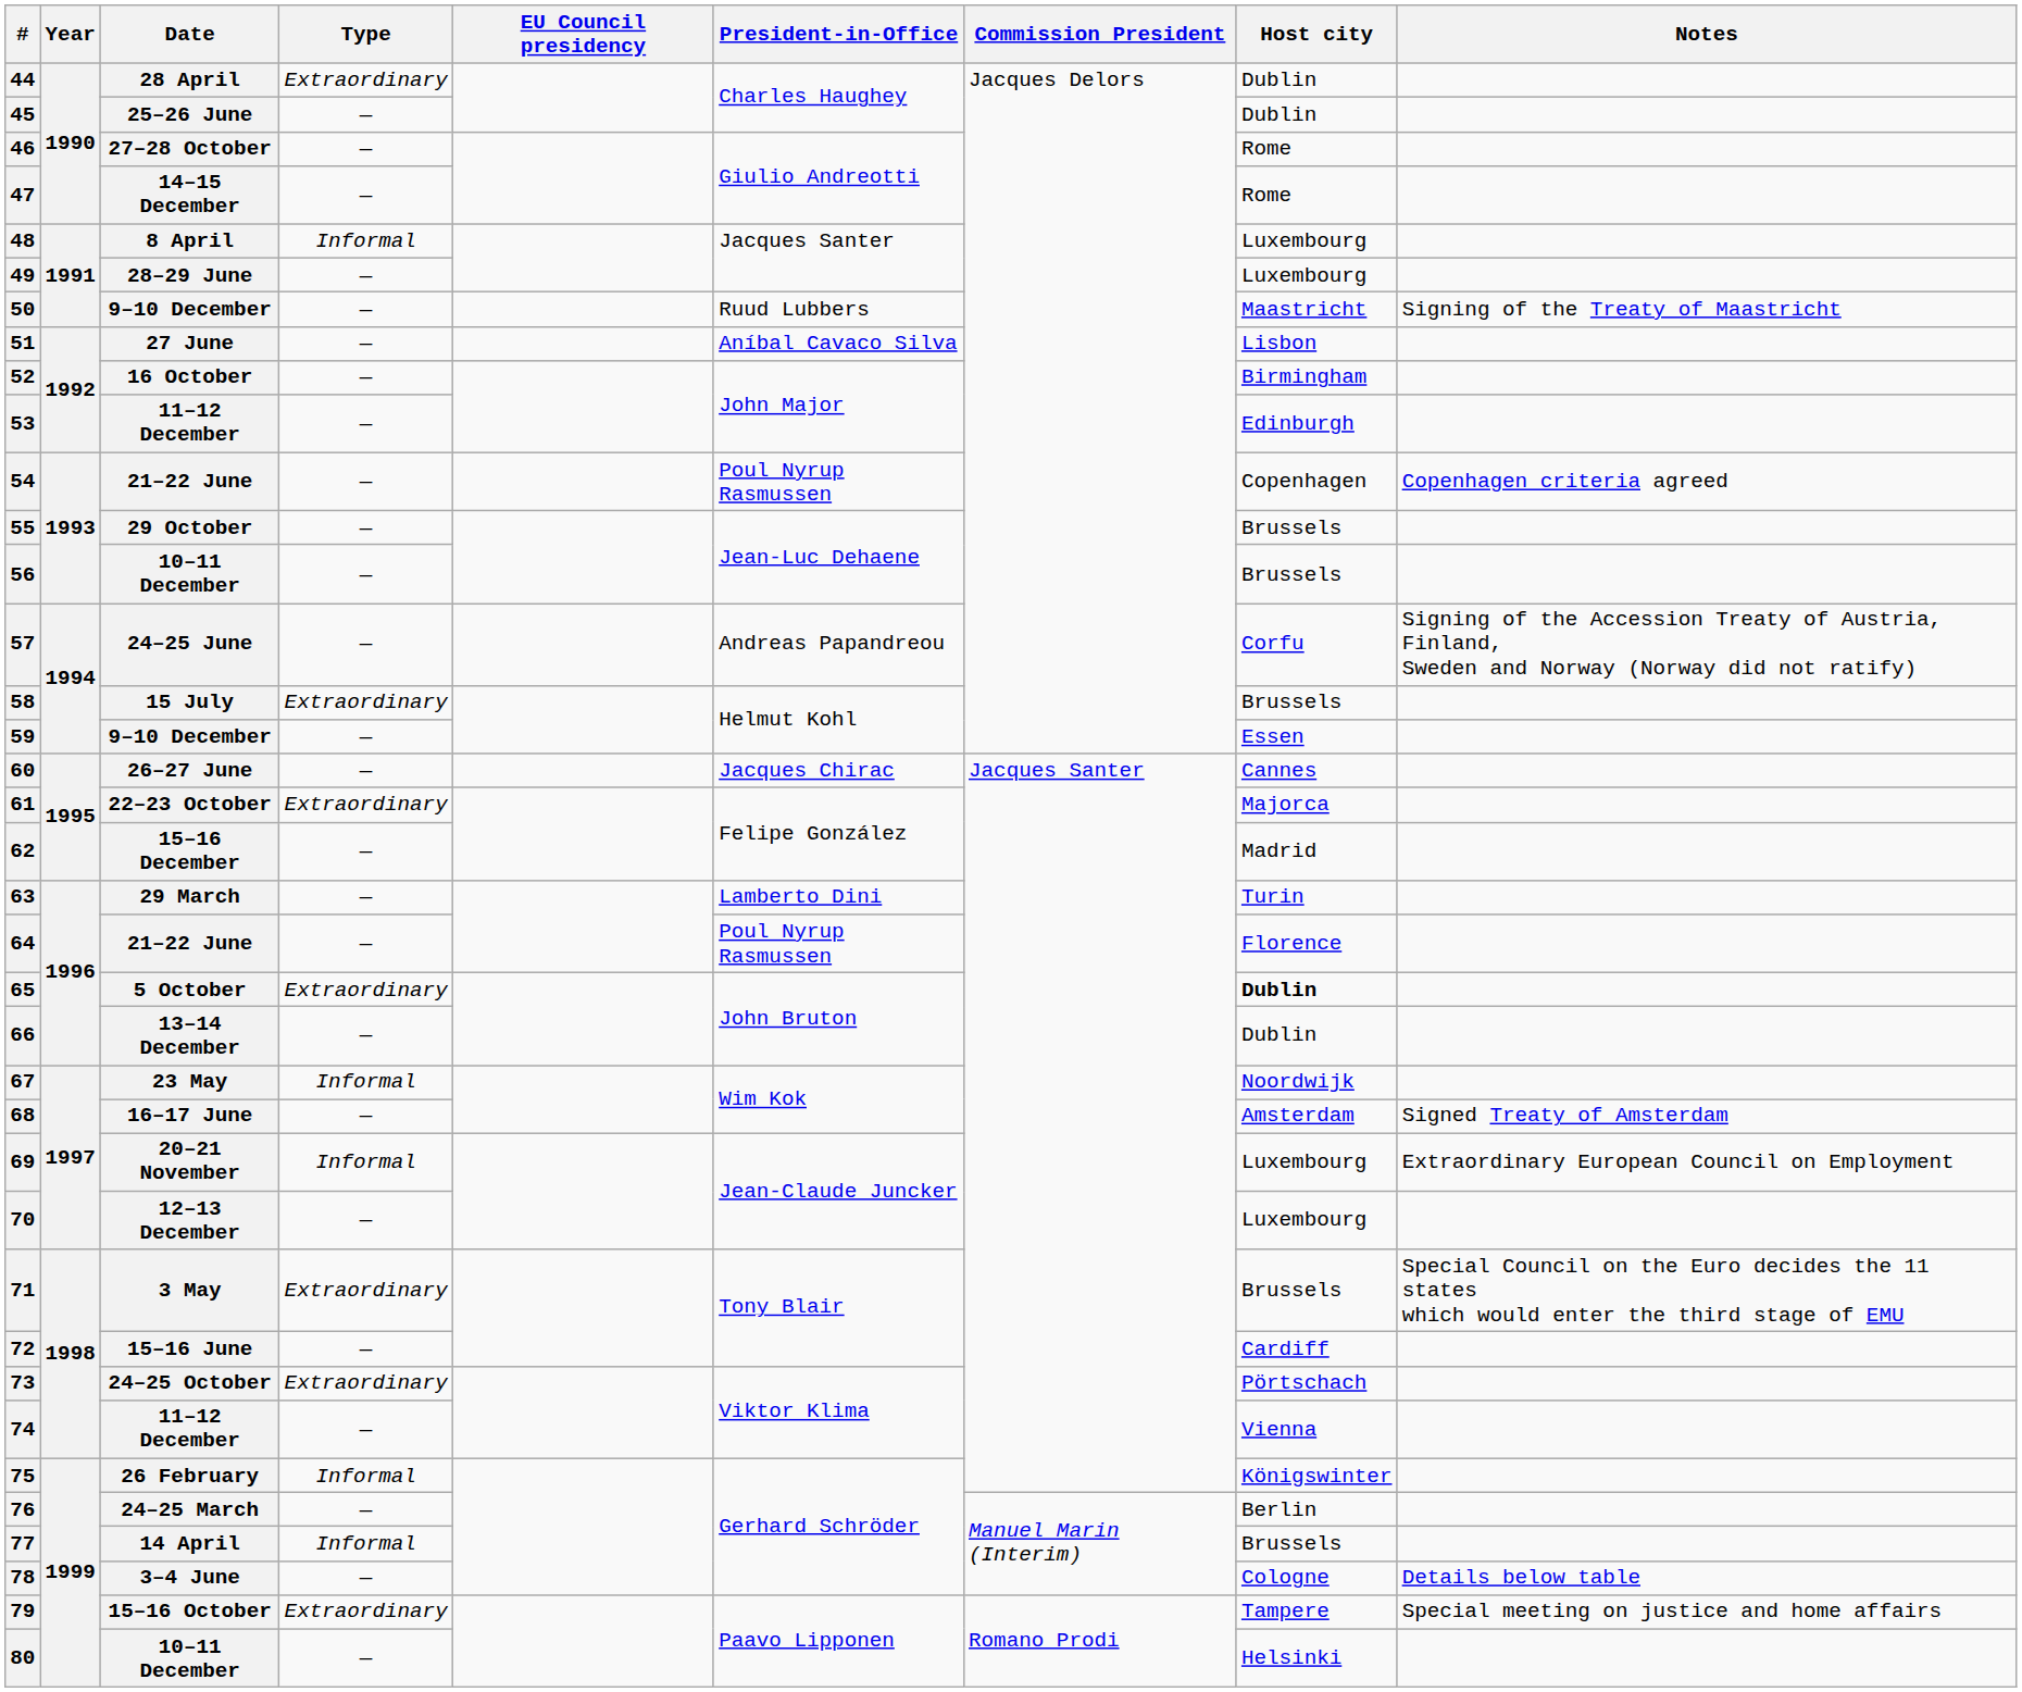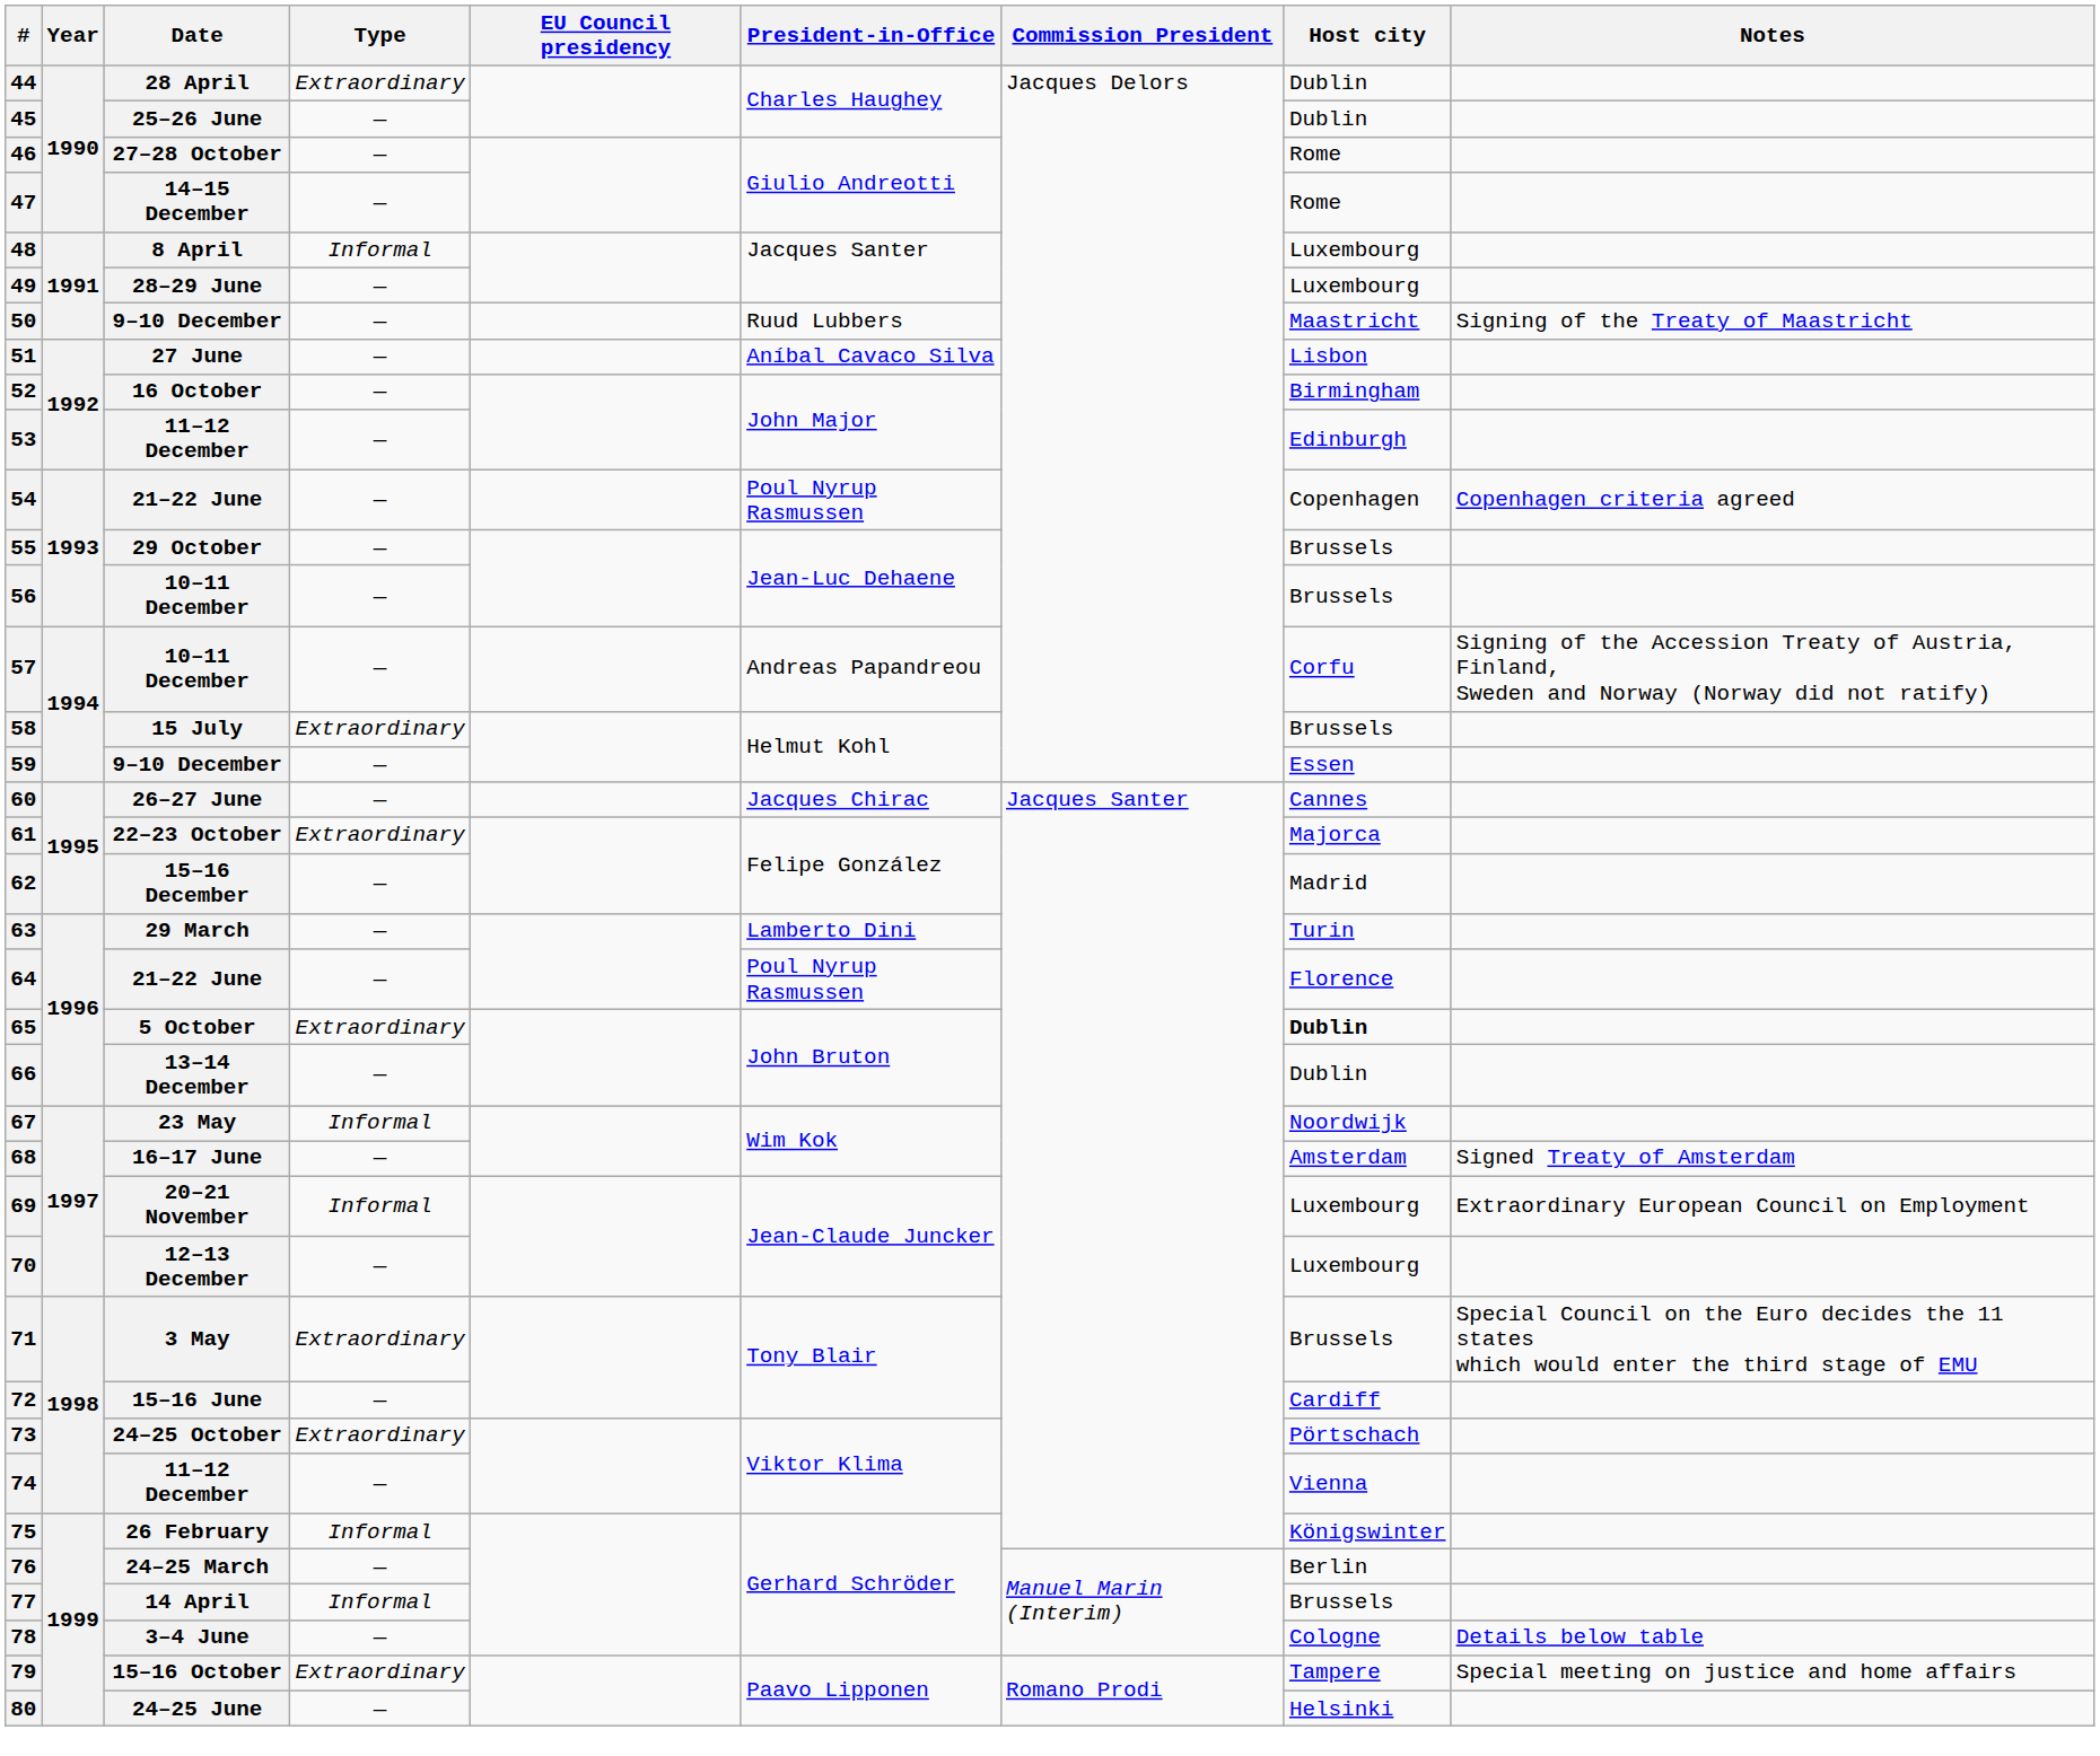57 | Date: 24–25 June -> 10–11 December
80 | Date: 10–11 December -> 24–25 June
